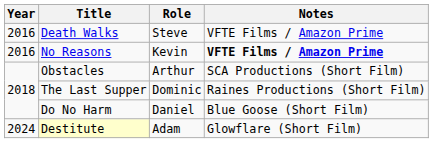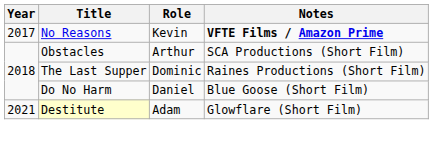- row: 2016 | Death Walks | Steve | VFTE Films / Amazon Prime
No Reasons | Year: 2016 -> 2017
Destitute | Year: 2024 -> 2021
